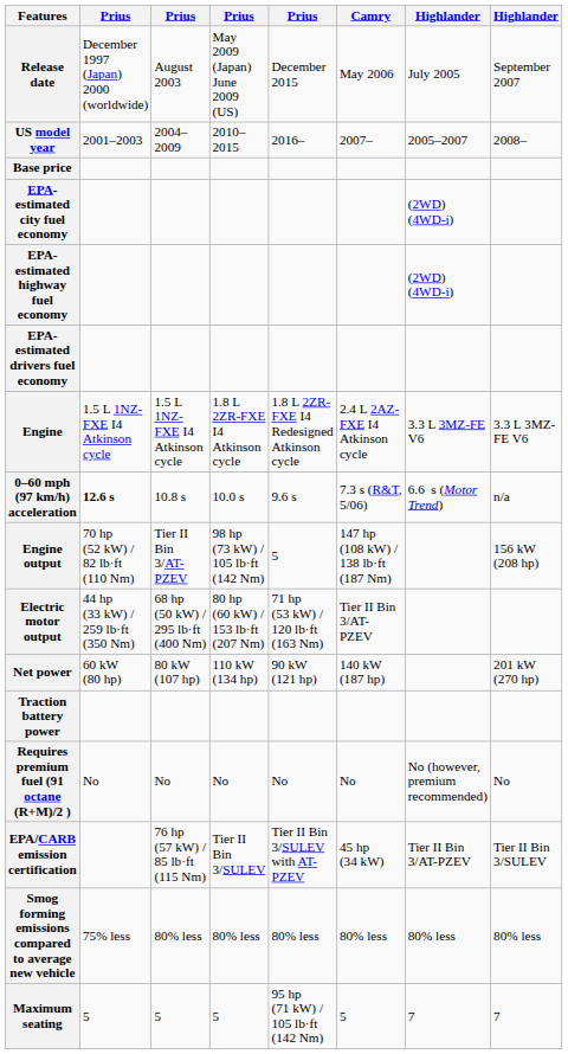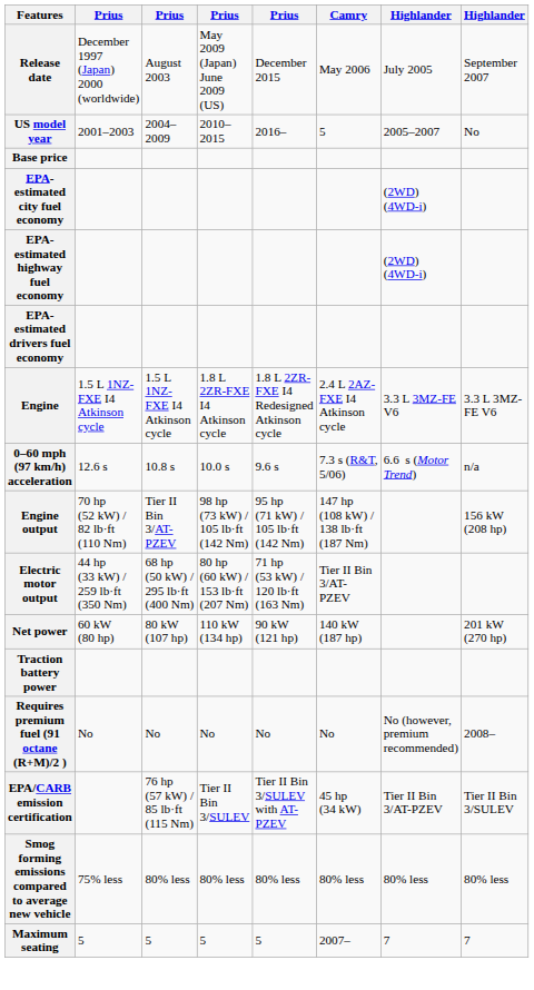US model year | Camry: 2007– -> 5
US model year | column 8: 2008– -> No
0–60 mph (97 km/h) acceleration | column 2: bold -> normal
Engine output | column 5: 5 -> 95 hp (71 kW) / 105 lb·ft (142 Nm)
Requires premium fuel (91 octane (R+M)/2 ) | column 8: No -> 2008–
Maximum seating | column 5: 95 hp (71 kW) / 105 lb·ft (142 Nm) -> 5
Maximum seating | Camry: 5 -> 2007–
